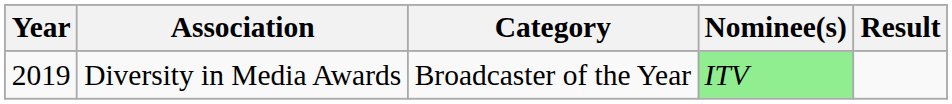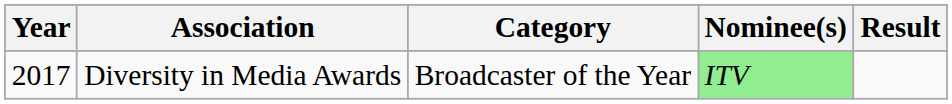Diversity in Media Awards | Year: 2019 -> 2017
